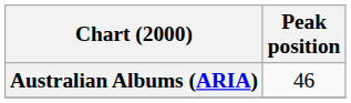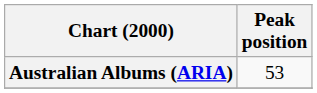Australian Albums (ARIA) | Peak position: 46 -> 53
